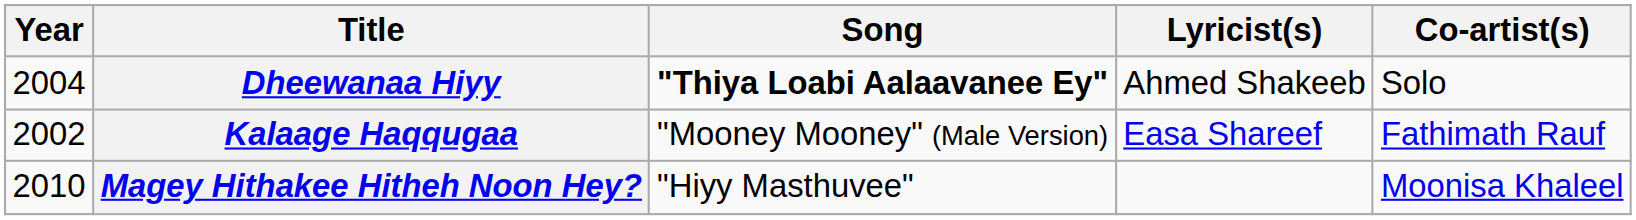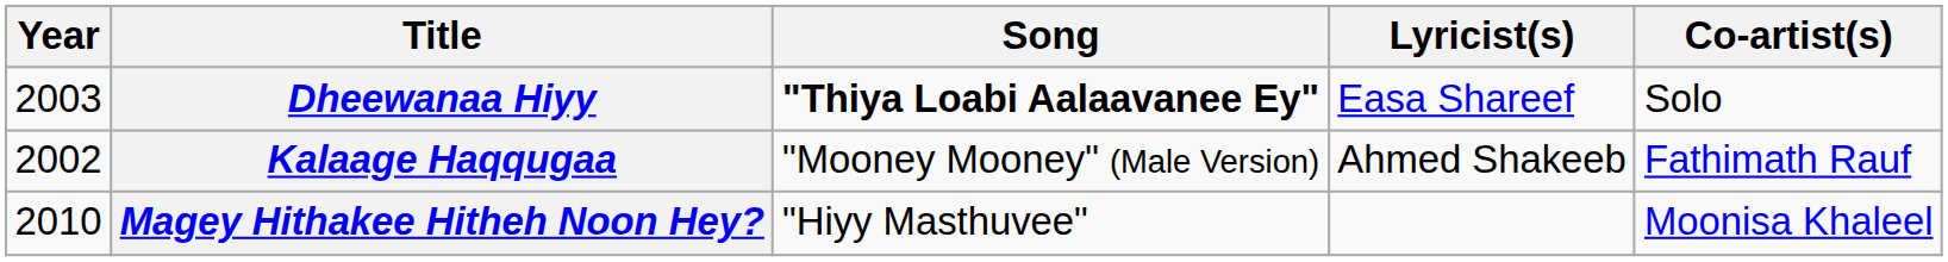Dheewanaa Hiyy | Year: 2004 -> 2003
Dheewanaa Hiyy | Lyricist(s): Ahmed Shakeeb -> Easa Shareef
Kalaage Haqqugaa | Lyricist(s): Easa Shareef -> Ahmed Shakeeb
